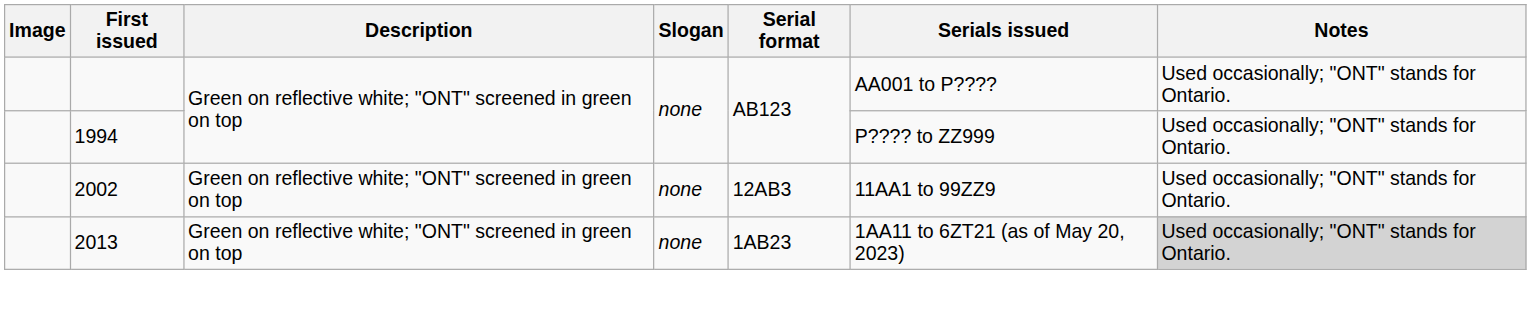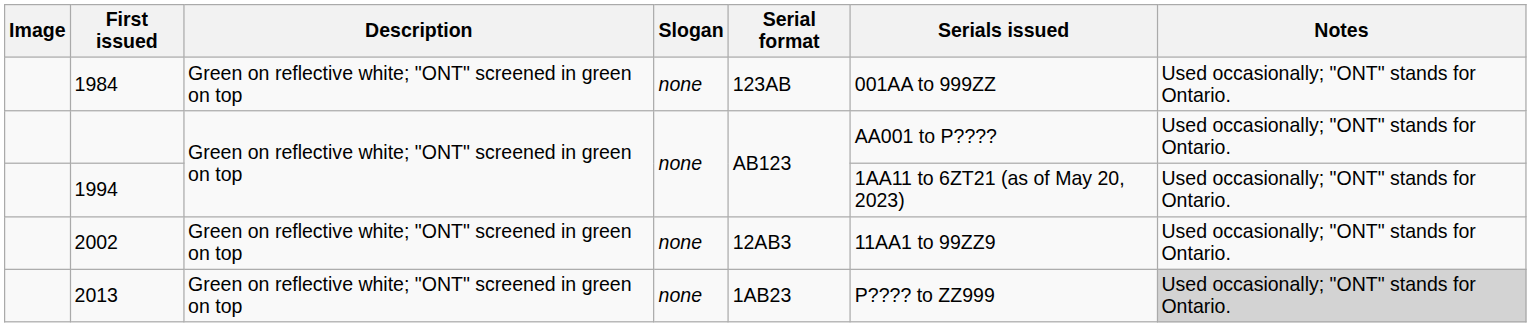+ row: 1984 | Green on reflective white; "ONT" screened in green on top | none | 123AB | 001AA to 999ZZ | Used occasionally; "ONT" stands for Ontario.
1994 | Serials issued: P???? to ZZ999 -> 1AA11 to 6ZT21 (as of May 20, 2023)
2013 | Serials issued: 1AA11 to 6ZT21 (as of May 20, 2023) -> P???? to ZZ999
